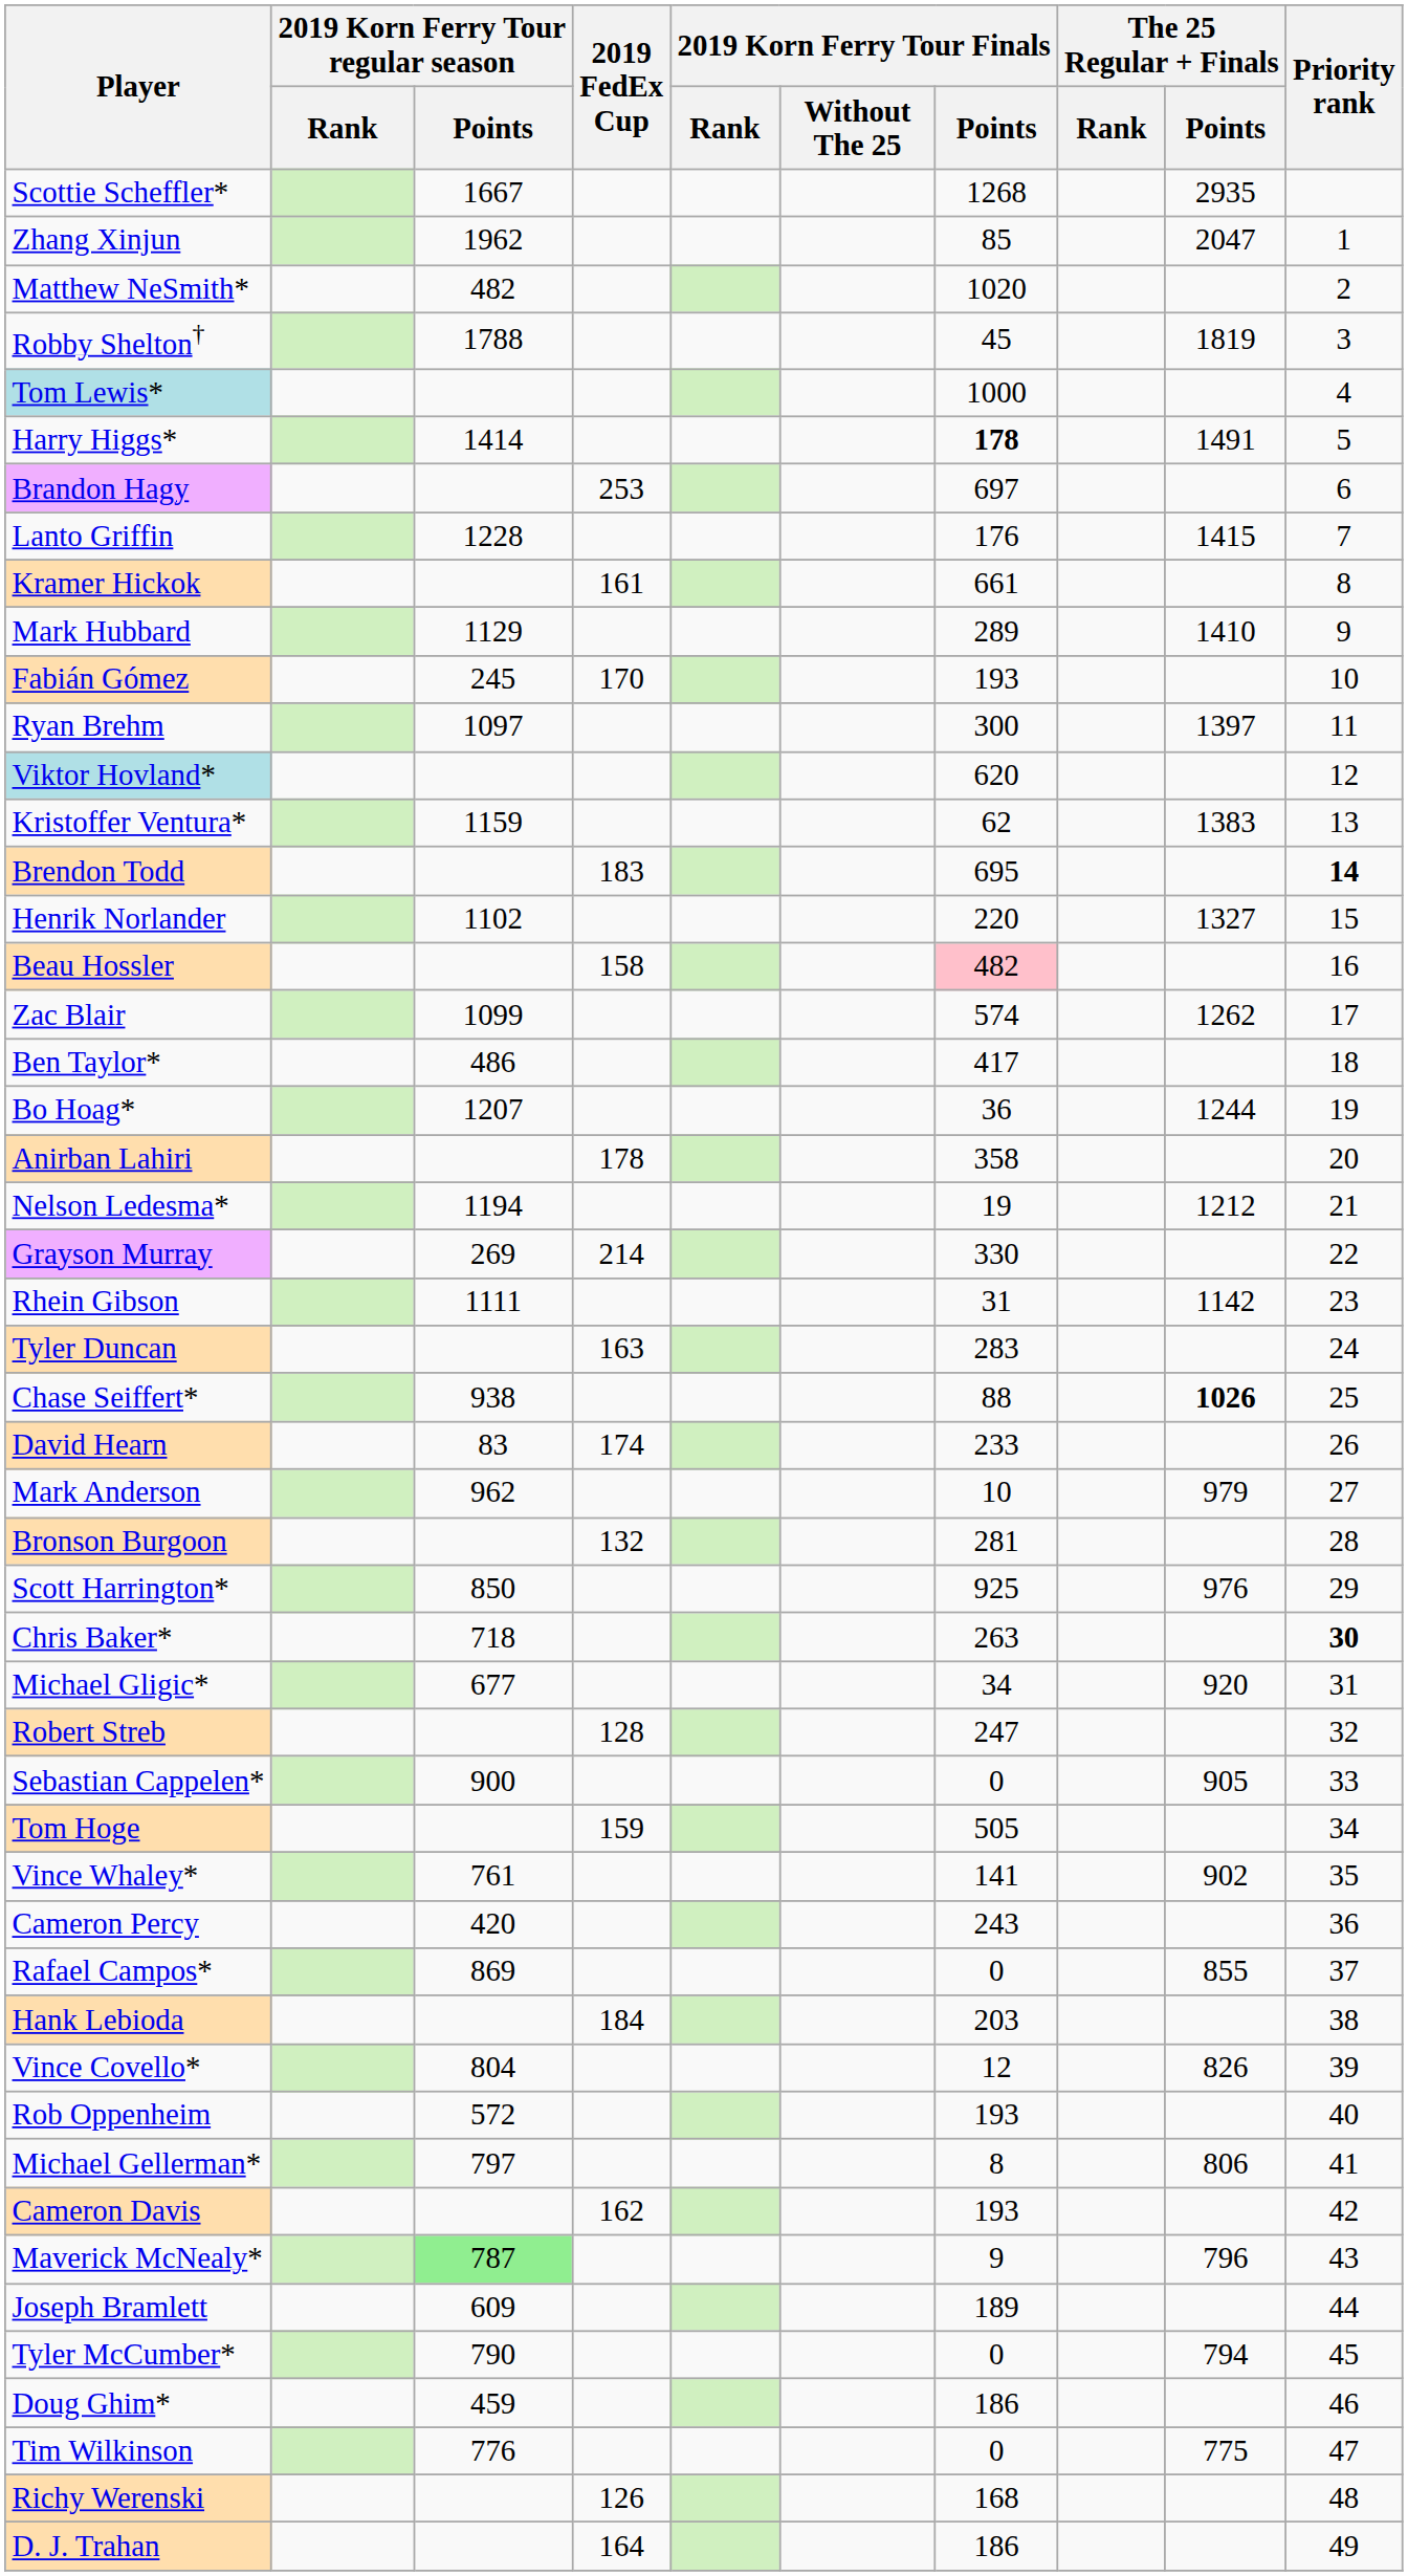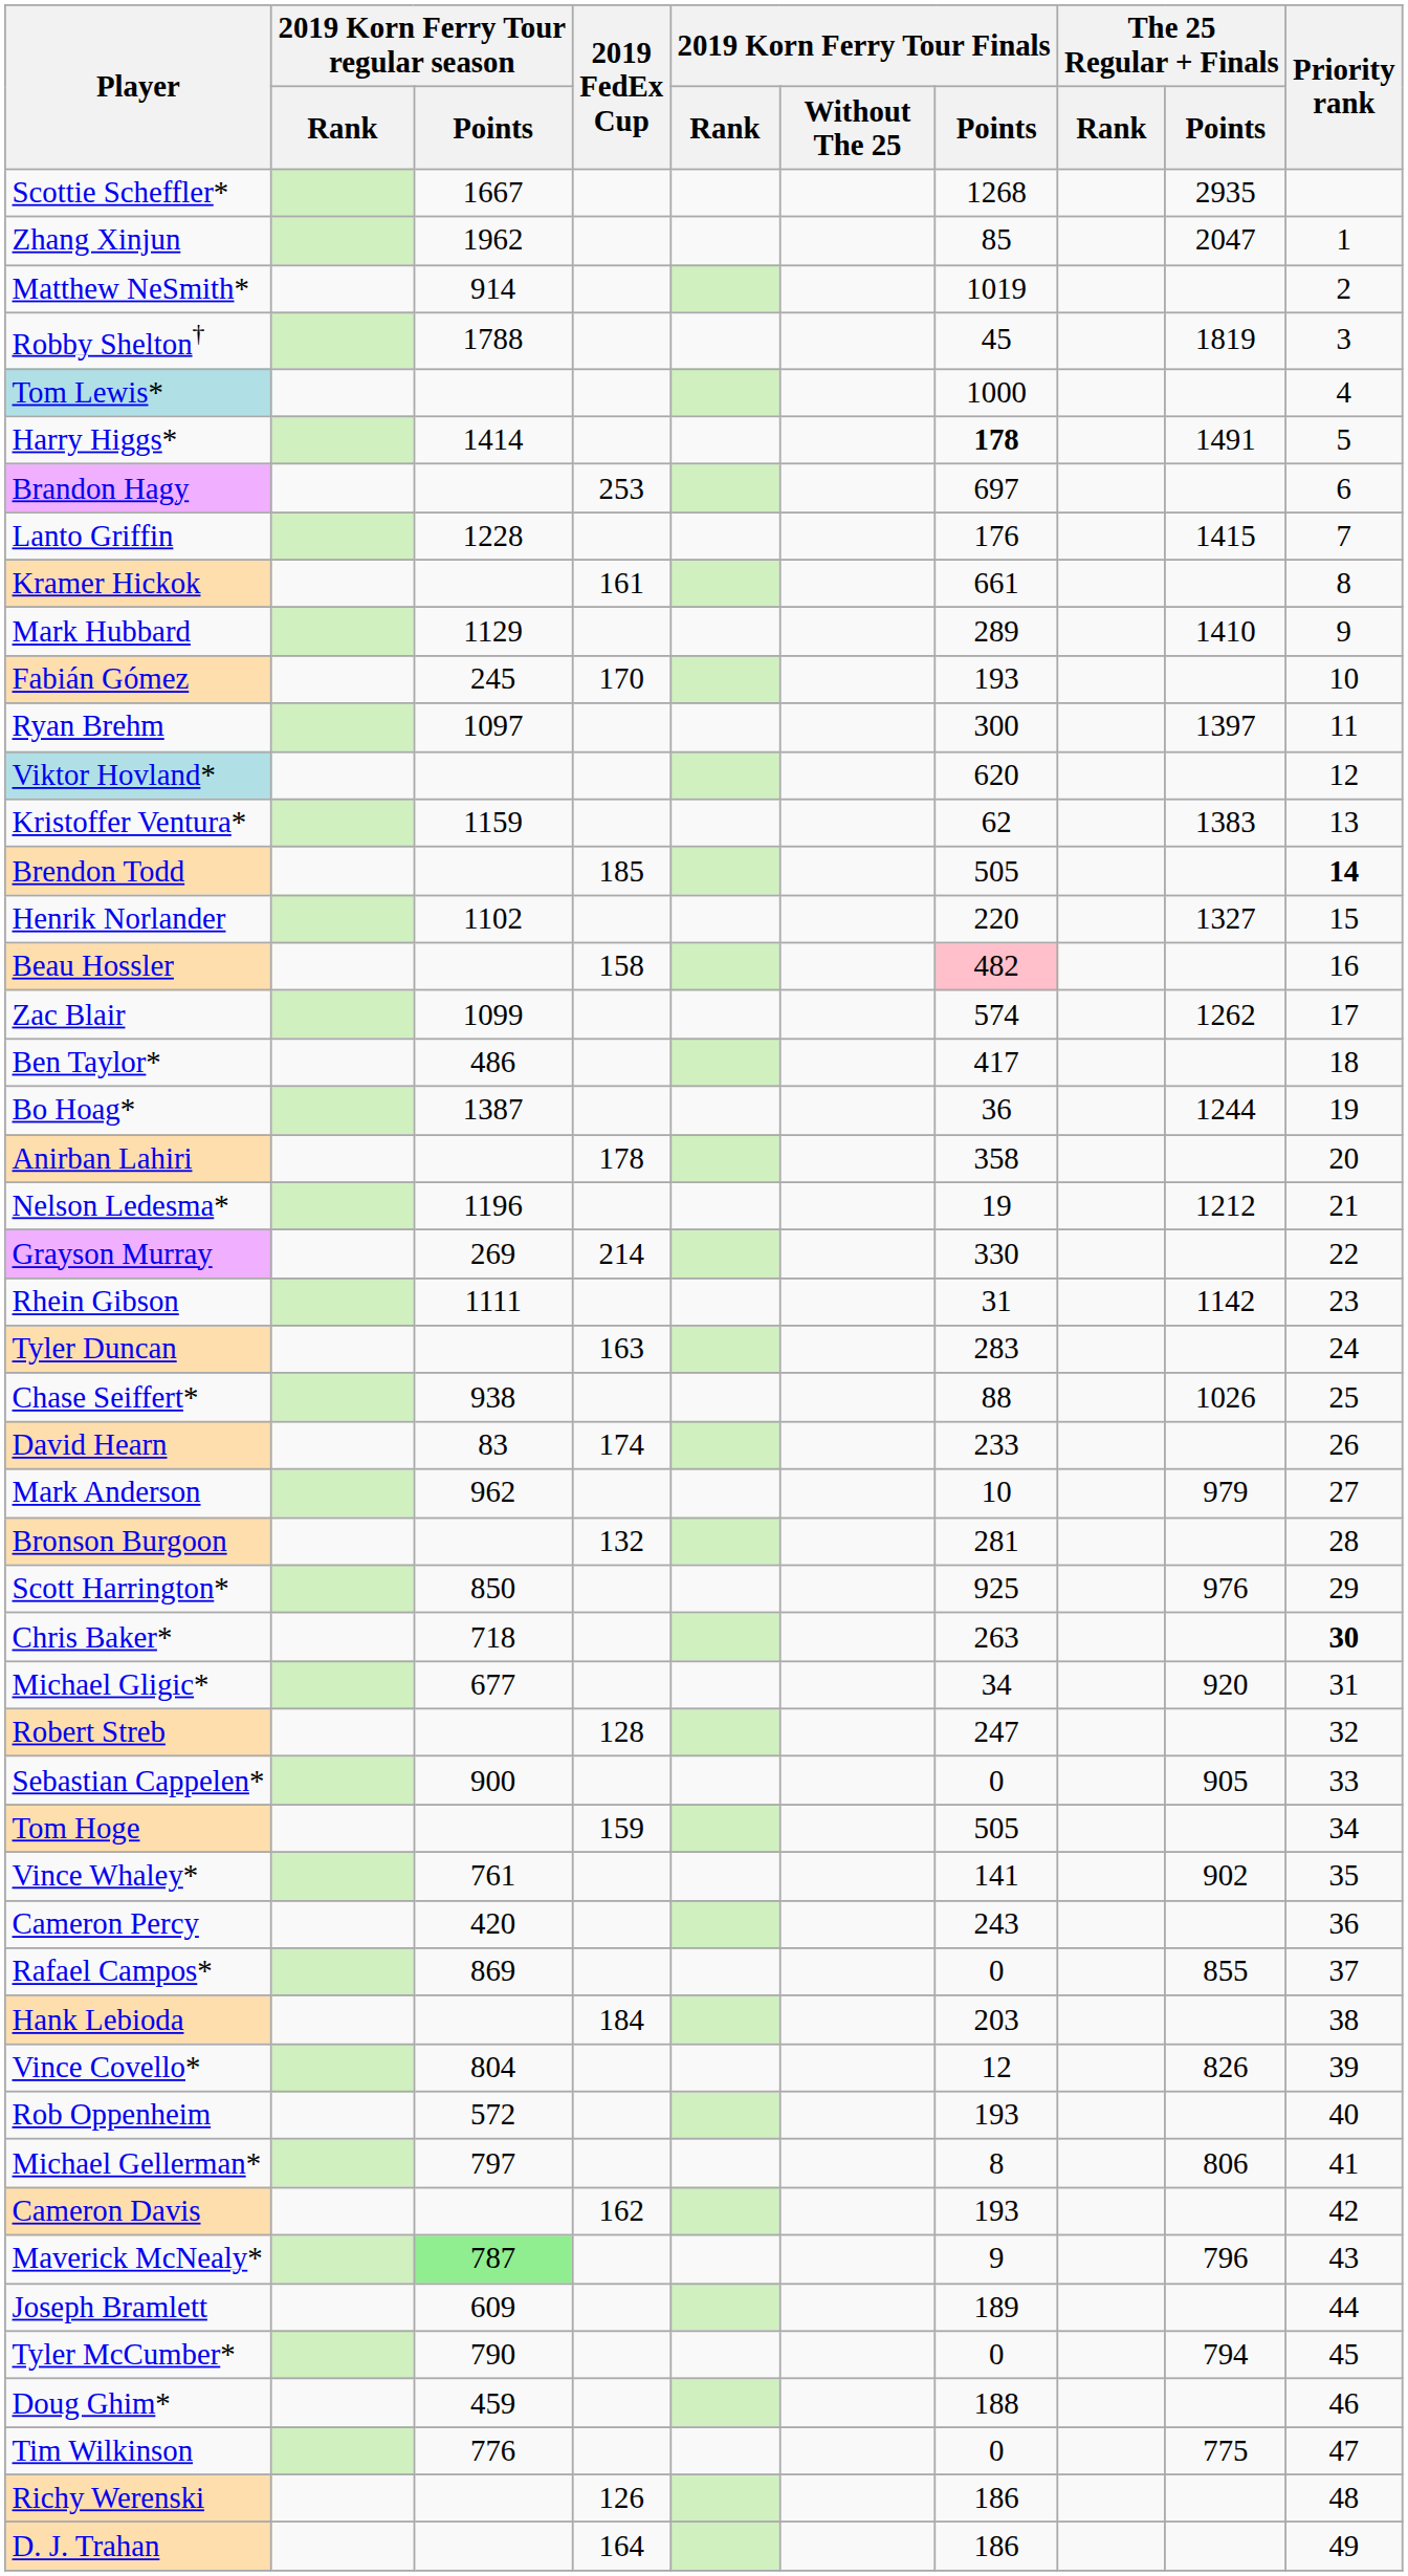Matthew NeSmith* | 2019 Korn Ferry Tour regular season / Points: 482 -> 914
Matthew NeSmith* | 2019 Korn Ferry Tour Finals / Points: 1020 -> 1019
Brendon Todd | 2019 FedEx Cup: 183 -> 185
Brendon Todd | 2019 Korn Ferry Tour Finals / Points: 695 -> 505
Bo Hoag* | 2019 Korn Ferry Tour regular season / Points: 1207 -> 1387
Nelson Ledesma* | 2019 Korn Ferry Tour regular season / Points: 1194 -> 1196
Chase Seiffert* | The 25 Regular + Finals / Points: bold -> normal
Doug Ghim* | 2019 Korn Ferry Tour Finals / Points: 186 -> 188
Richy Werenski | 2019 Korn Ferry Tour Finals / Points: 168 -> 186
